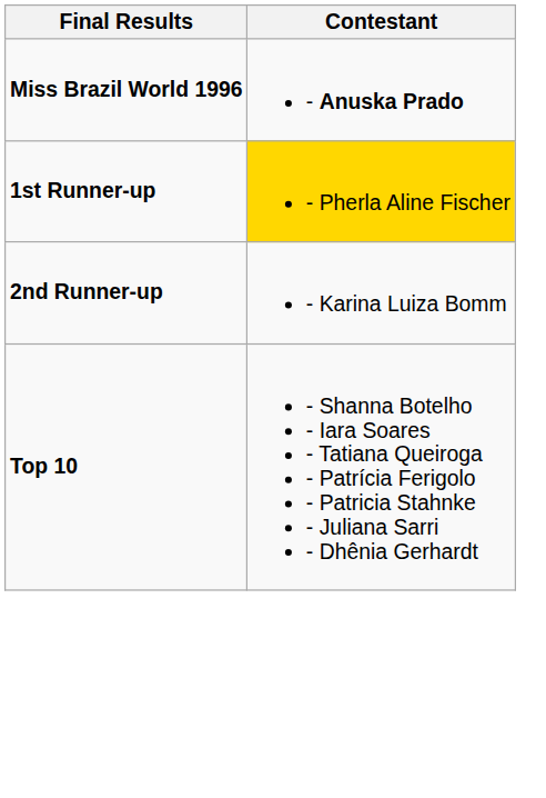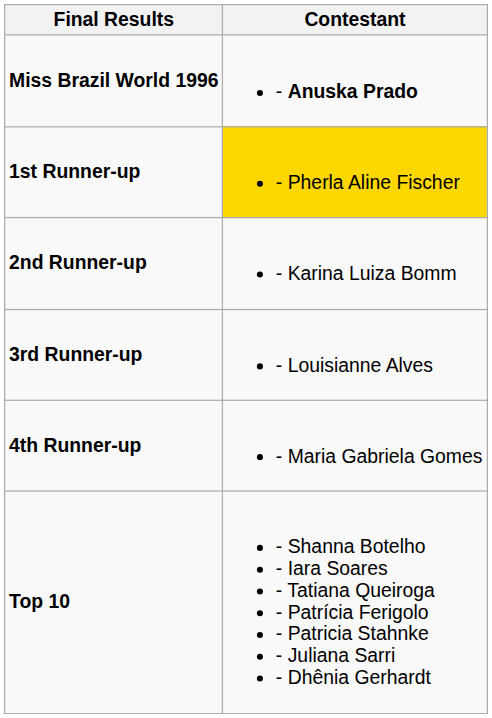+ row: 3rd Runner-up | - Louisianne Alves
+ row: 4th Runner-up | - Maria Gabriela Gomes
